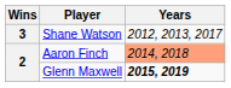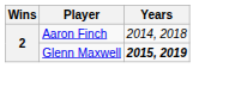- row: 3 | Shane Watson | 2012, 2013, 2017
Aaron Finch | Years: lightsalmon background -> no background
